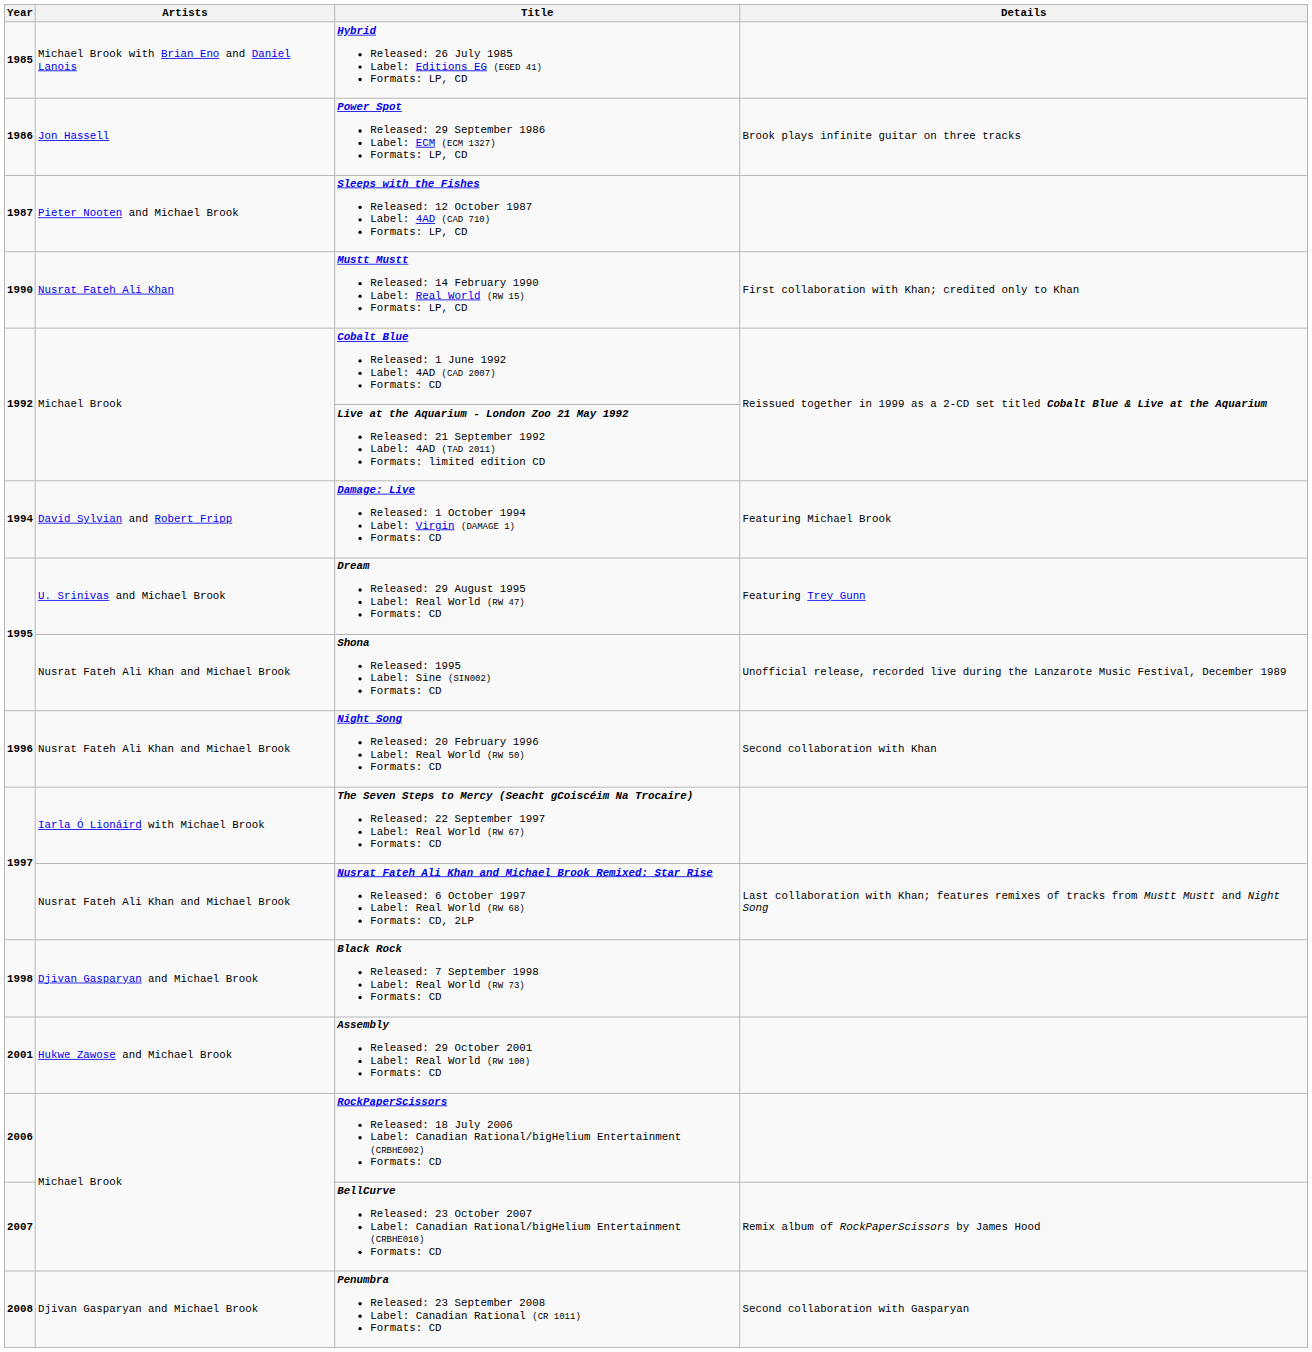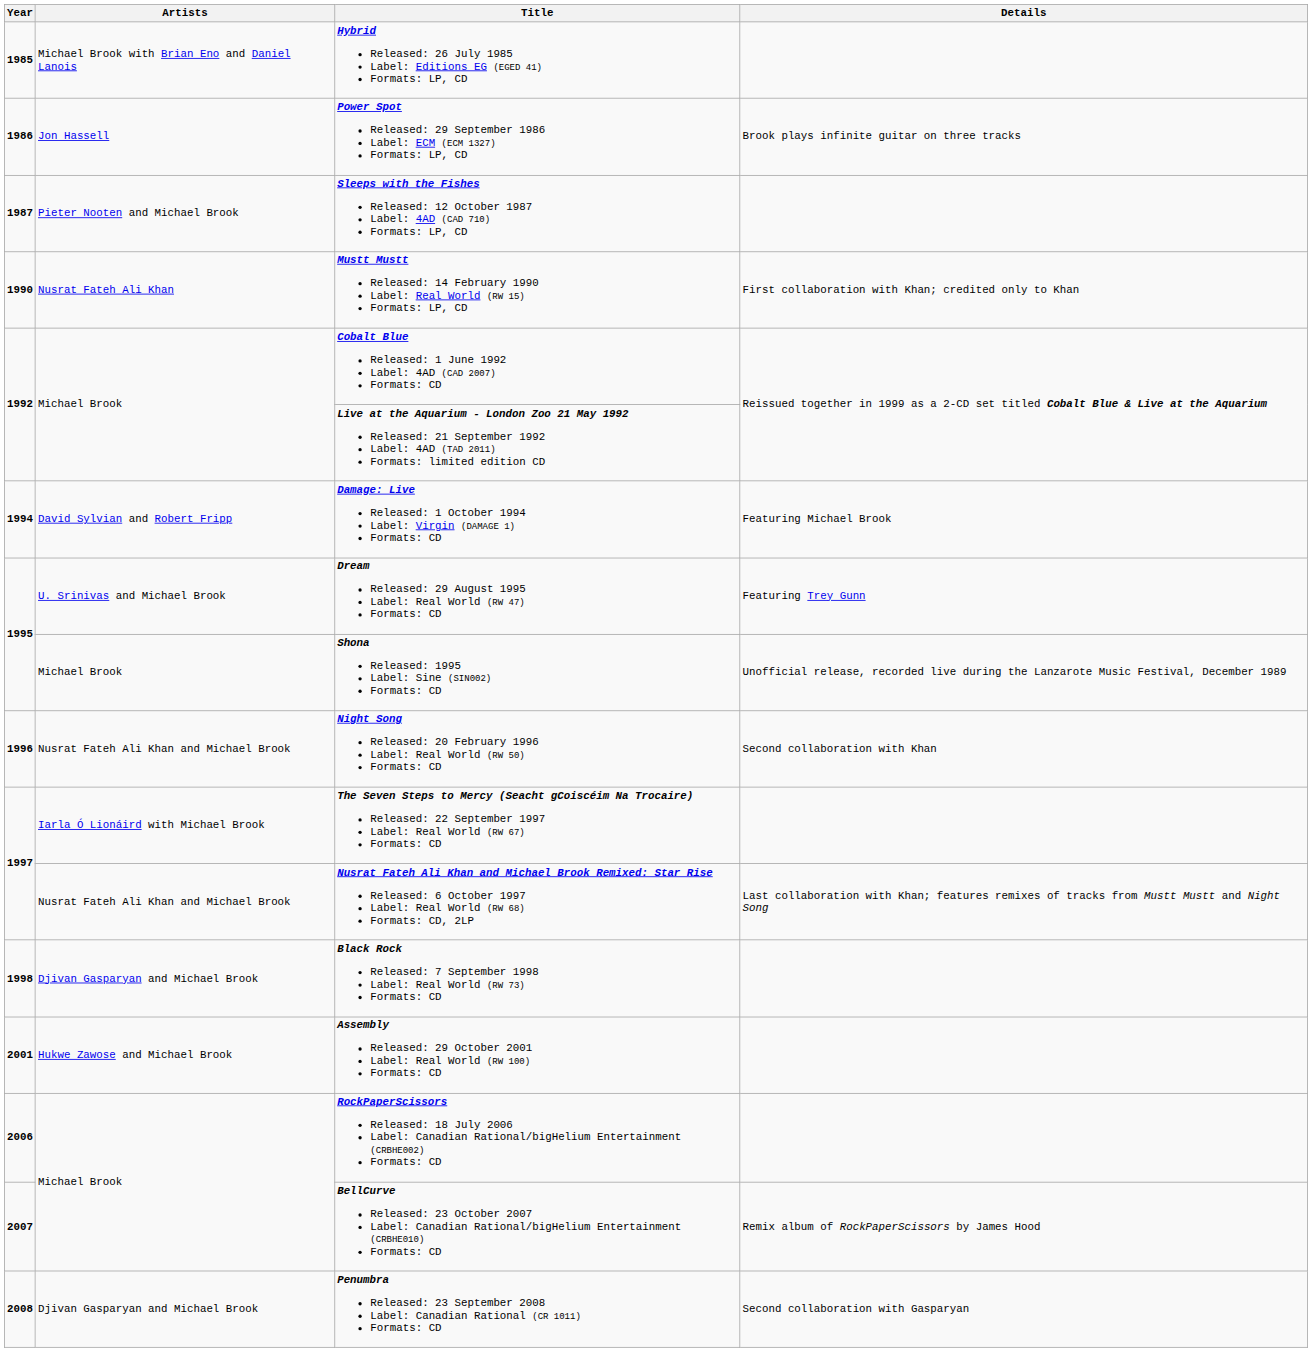Shona Released: 1995 Label: Sine (SIN002) Formats: CD | Artists: Nusrat Fateh Ali Khan and Michael Brook -> Michael Brook
